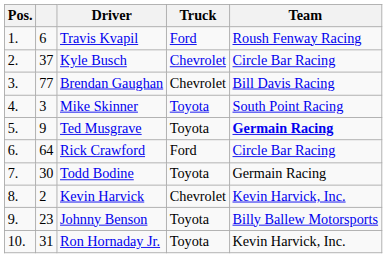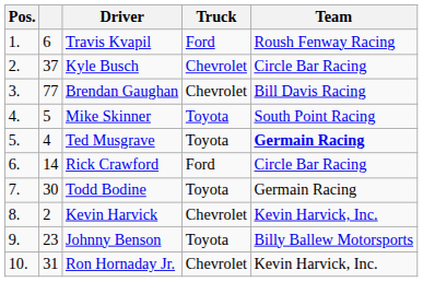Mike Skinner | column 2: 3 -> 5
Ted Musgrave | column 2: 9 -> 4
Rick Crawford | column 2: 64 -> 14
Ron Hornaday Jr. | Truck: Toyota -> Chevrolet
